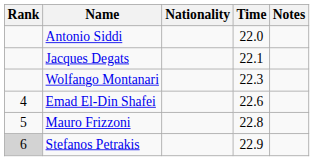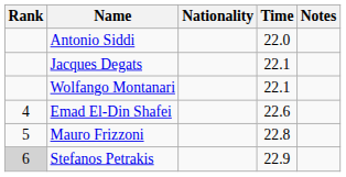Wolfango Montanari | Time: 22.3 -> 22.1
